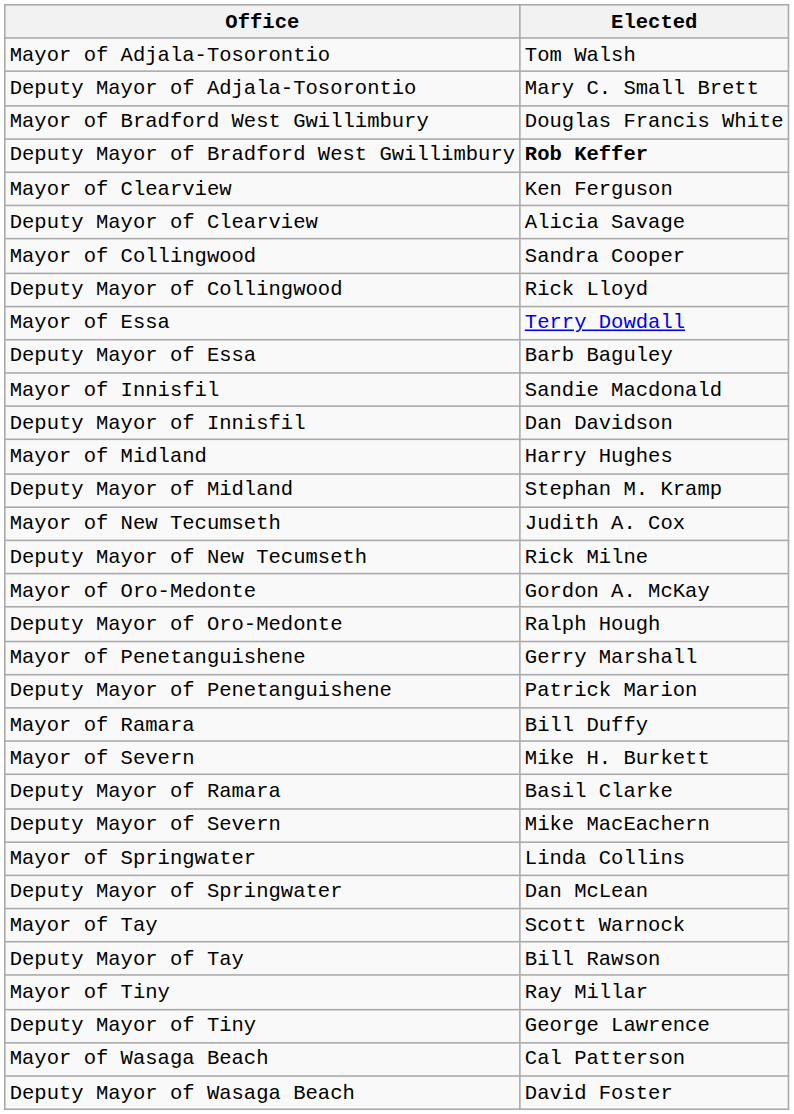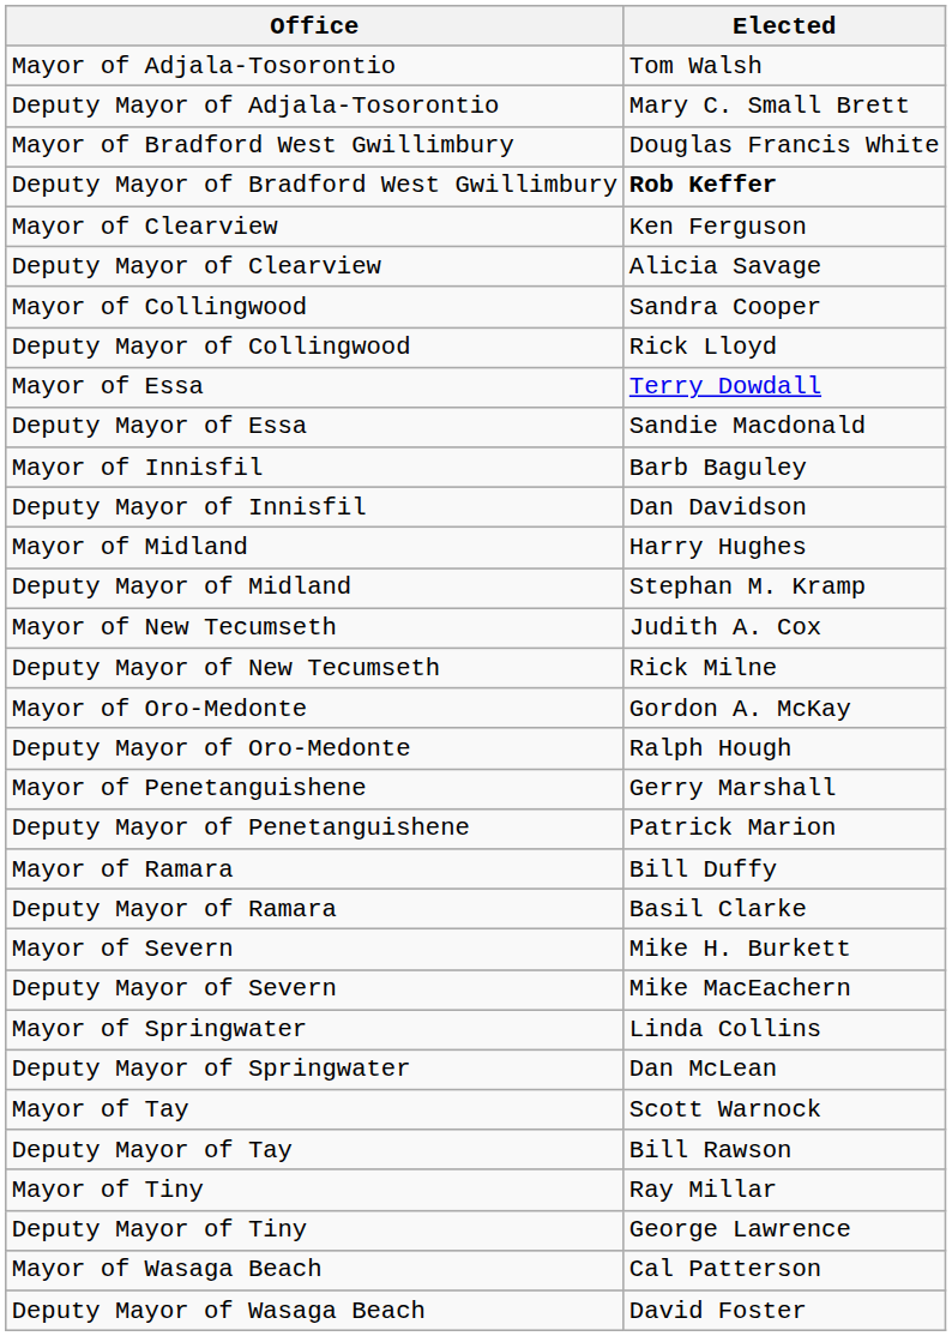Deputy Mayor of Essa | Elected: Barb Baguley -> Sandie Macdonald
Mayor of Innisfil | Elected: Sandie Macdonald -> Barb Baguley
rows swapped: Deputy Mayor of Ramara <-> Mayor of Severn
